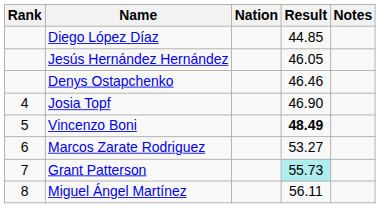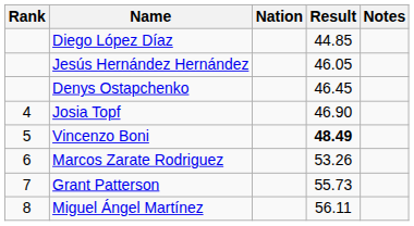Denys Ostapchenko | Result: 46.46 -> 46.45
Marcos Zarate Rodriguez | Result: 53.27 -> 53.26
Grant Patterson | Result: paleturquoise background -> no background
